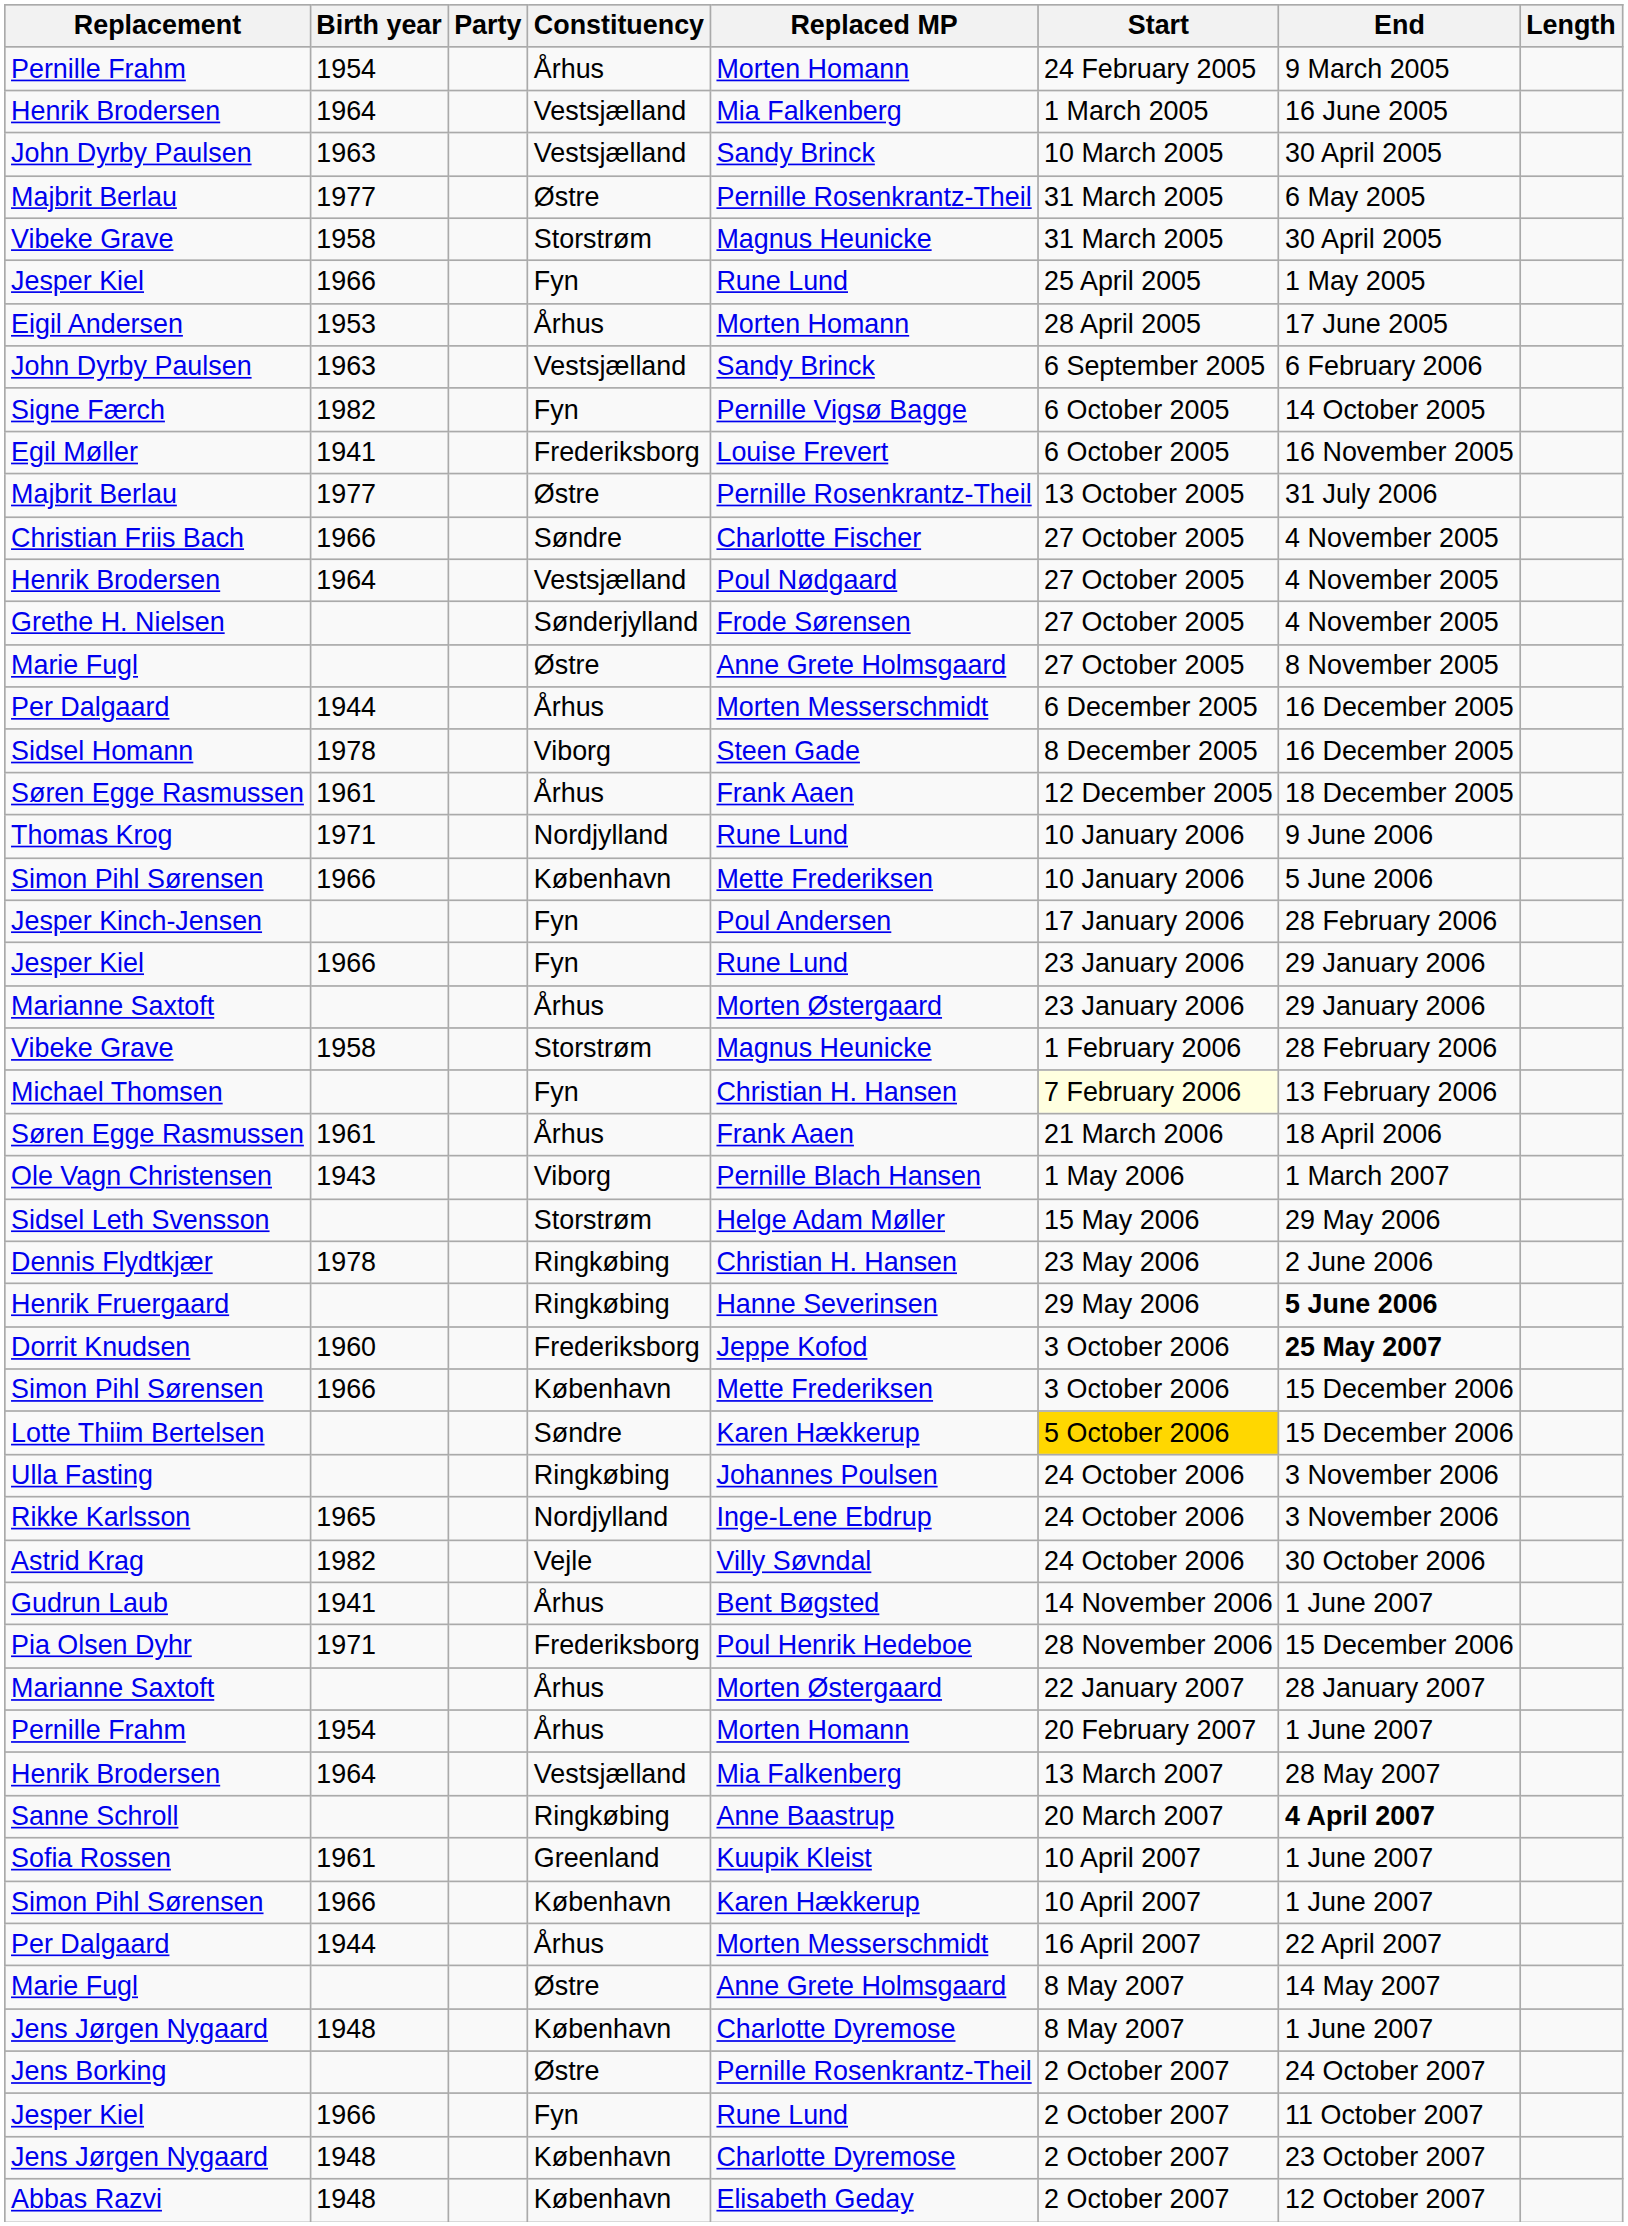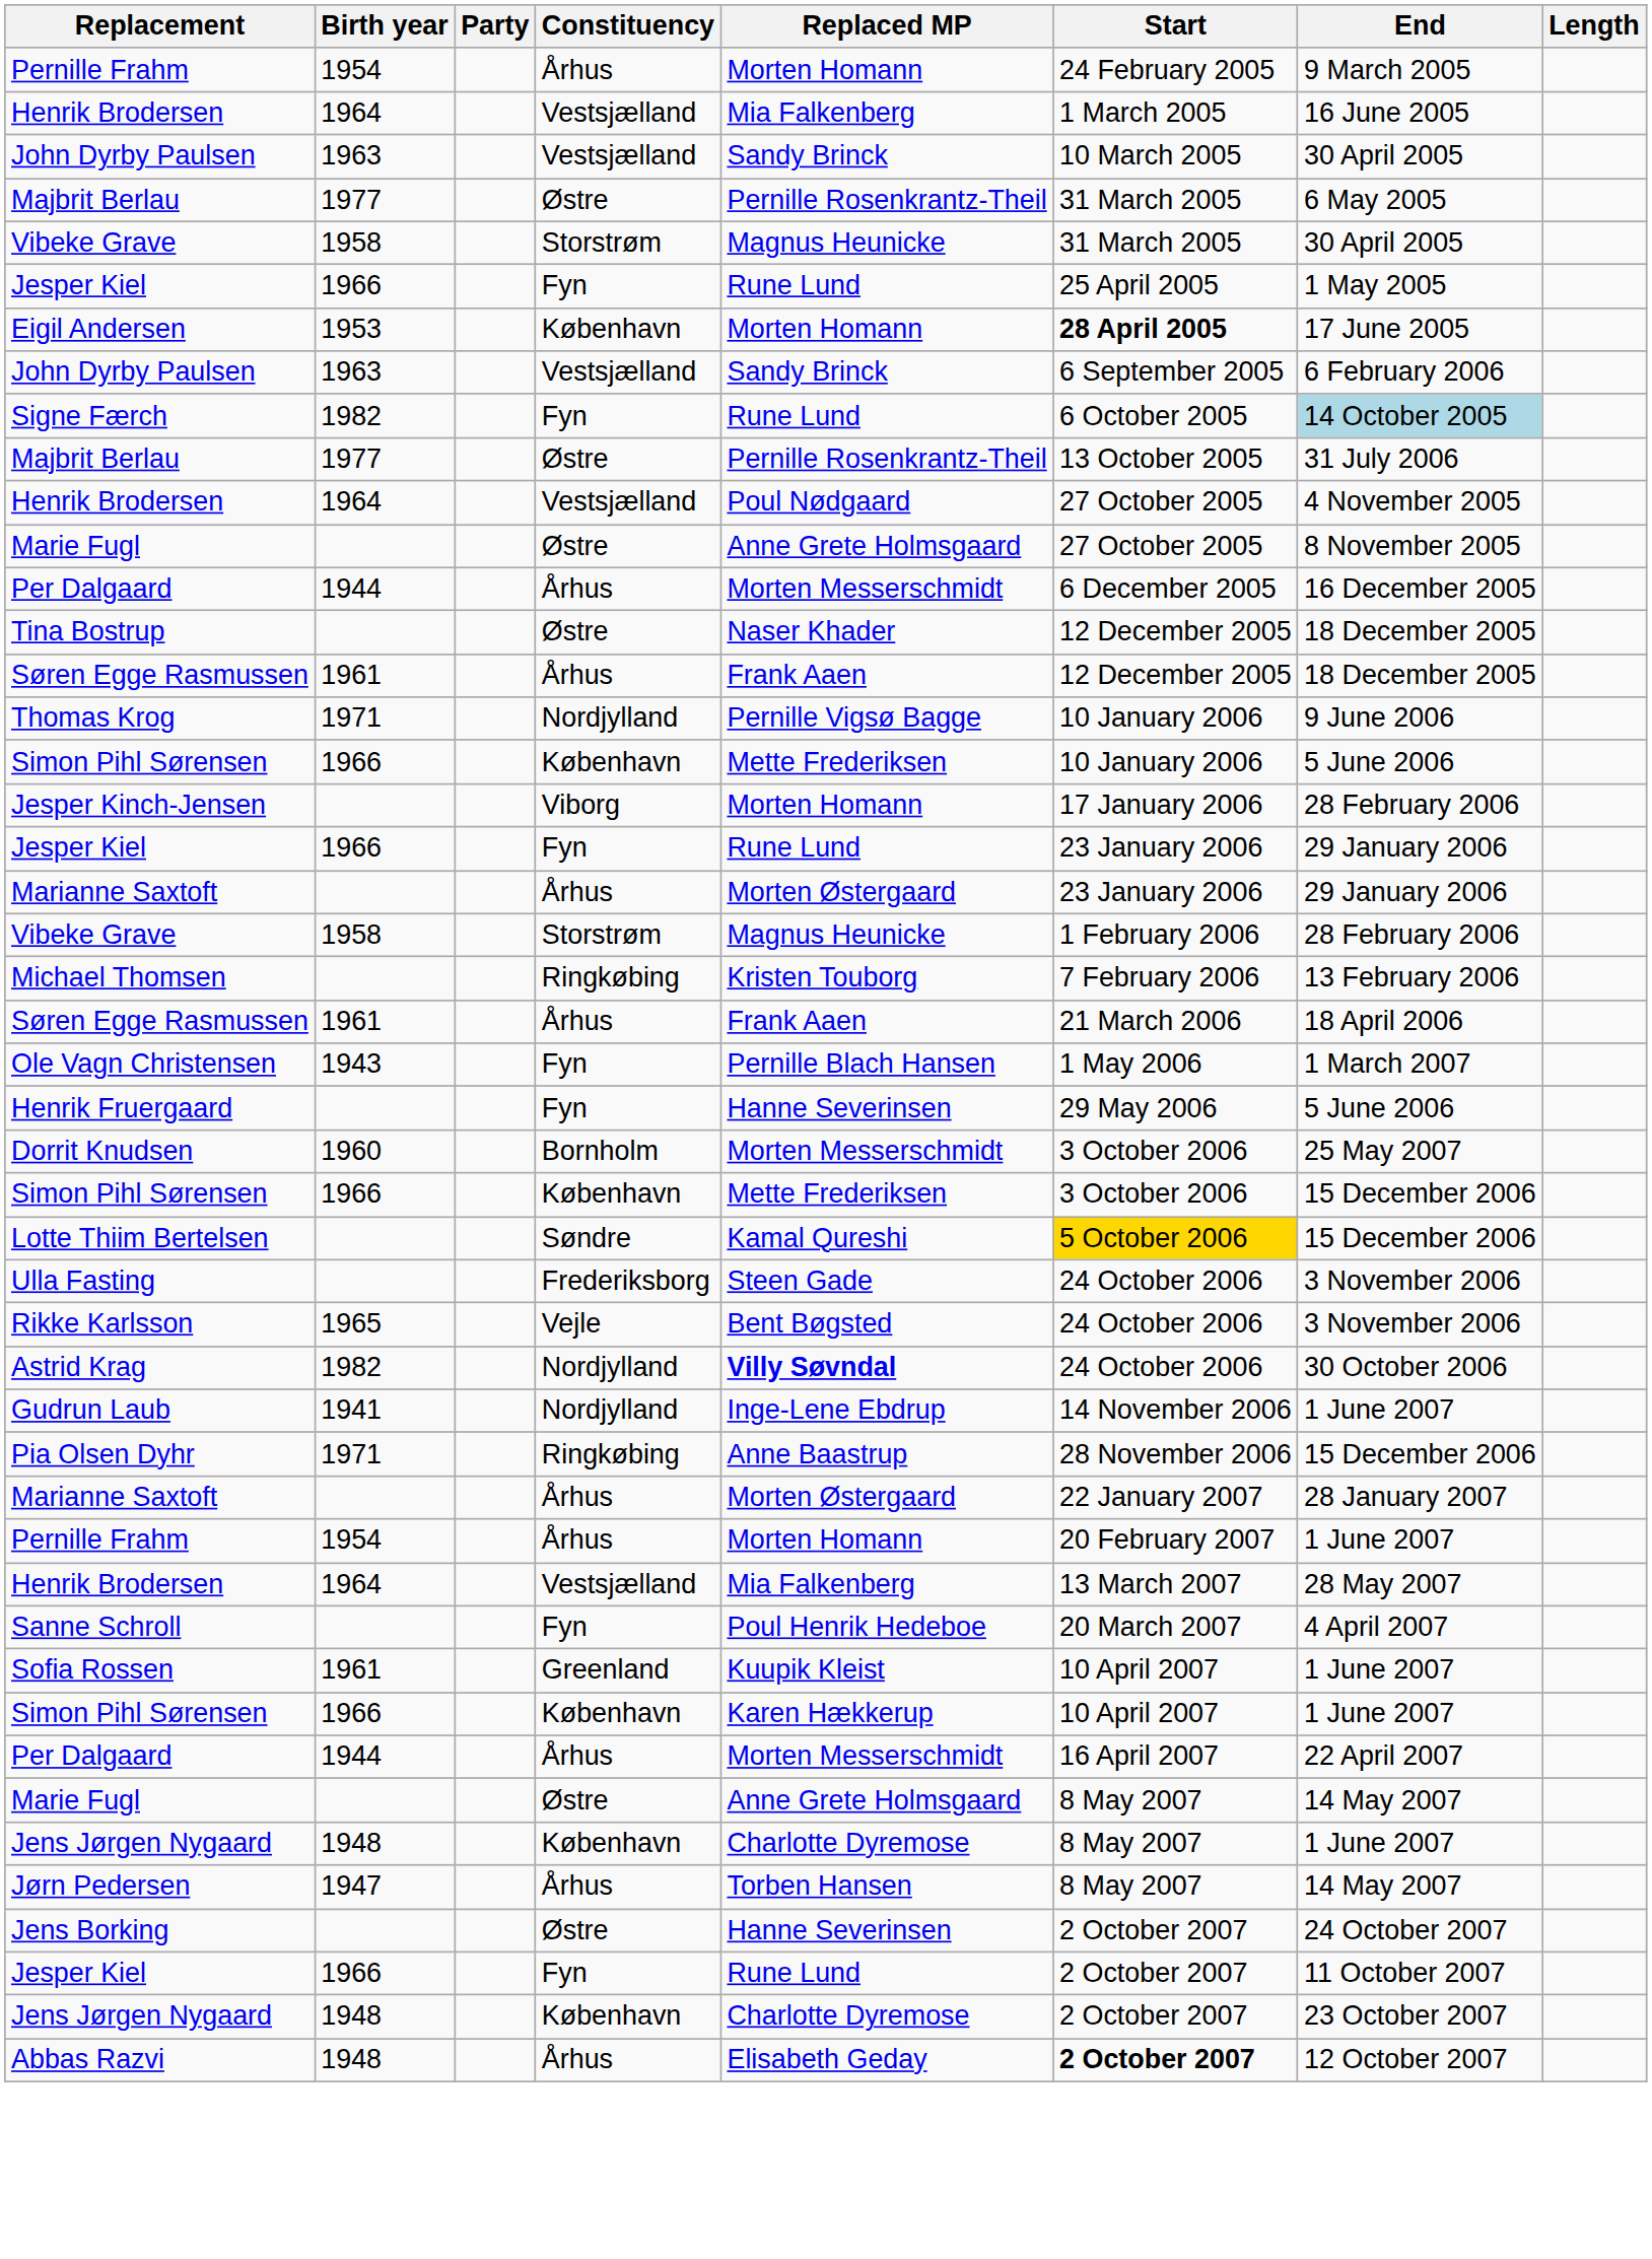Eigil Andersen | Constituency: Århus -> København
Eigil Andersen | Start: normal -> bold
Signe Færch | Replaced MP: Pernille Vigsø Bagge -> Rune Lund
Signe Færch | End: no background -> lightblue background
- row: Egil Møller | 1941 | Frederiksborg | Louise Frevert | 6 October 2005 | 16 November 2005
- row: Christian Friis Bach | 1966 | Søndre | Charlotte Fischer | 27 October 2005 | 4 November 2005
- row: Grethe H. Nielsen | Sønderjylland | Frode Sørensen | 27 October 2005 | 4 November 2005
- row: Sidsel Homann | 1978 | Viborg | Steen Gade | 8 December 2005 | 16 December 2005
+ row: Tina Bostrup | Østre | Naser Khader | 12 December 2005 | 18 December 2005
Thomas Krog | Replaced MP: Rune Lund -> Pernille Vigsø Bagge
Jesper Kinch-Jensen | Constituency: Fyn -> Viborg
Jesper Kinch-Jensen | Replaced MP: Poul Andersen -> Morten Homann
Michael Thomsen | Constituency: Fyn -> Ringkøbing
Michael Thomsen | Replaced MP: Christian H. Hansen -> Kristen Touborg
Michael Thomsen | Start: lightyellow background -> no background
Ole Vagn Christensen | Constituency: Viborg -> Fyn
- row: Sidsel Leth Svensson | Storstrøm | Helge Adam Møller | 15 May 2006 | 29 May 2006
- row: Dennis Flydtkjær | 1978 | Ringkøbing | Christian H. Hansen | 23 May 2006 | 2 June 2006
Henrik Fruergaard | Constituency: Ringkøbing -> Fyn
Henrik Fruergaard | End: bold -> normal
Dorrit Knudsen | Constituency: Frederiksborg -> Bornholm
Dorrit Knudsen | Replaced MP: Jeppe Kofod -> Morten Messerschmidt
Dorrit Knudsen | End: bold -> normal
Lotte Thiim Bertelsen | Replaced MP: Karen Hækkerup -> Kamal Qureshi
Ulla Fasting | Constituency: Ringkøbing -> Frederiksborg
Ulla Fasting | Replaced MP: Johannes Poulsen -> Steen Gade
Rikke Karlsson | Constituency: Nordjylland -> Vejle
Rikke Karlsson | Replaced MP: Inge-Lene Ebdrup -> Bent Bøgsted
Astrid Krag | Constituency: Vejle -> Nordjylland
Astrid Krag | Replaced MP: normal -> bold
Gudrun Laub | Constituency: Århus -> Nordjylland
Gudrun Laub | Replaced MP: Bent Bøgsted -> Inge-Lene Ebdrup
Pia Olsen Dyhr | Constituency: Frederiksborg -> Ringkøbing
Pia Olsen Dyhr | Replaced MP: Poul Henrik Hedeboe -> Anne Baastrup
Sanne Schroll | Constituency: Ringkøbing -> Fyn
Sanne Schroll | Replaced MP: Anne Baastrup -> Poul Henrik Hedeboe
Sanne Schroll | End: bold -> normal
+ row: Jørn Pedersen | 1947 | Århus | Torben Hansen | 8 May 2007 | 14 May 2007
Jens Borking | Replaced MP: Pernille Rosenkrantz-Theil -> Hanne Severinsen
Abbas Razvi | Constituency: København -> Århus
Abbas Razvi | Start: normal -> bold
